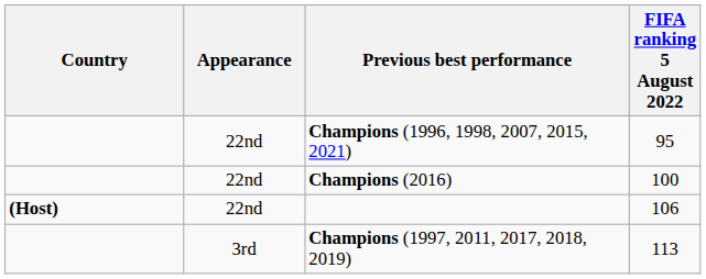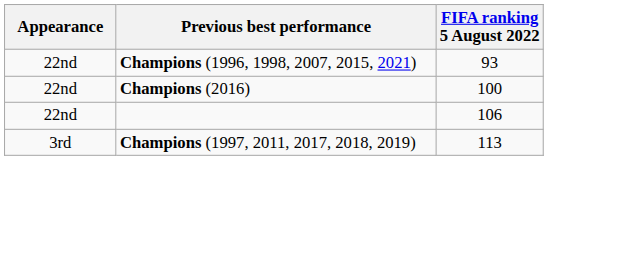- column: Country | (Host)
Champions (1996, 1998, 2007, 2015, 2021) | FIFA ranking 5 August 2022: 95 -> 93
